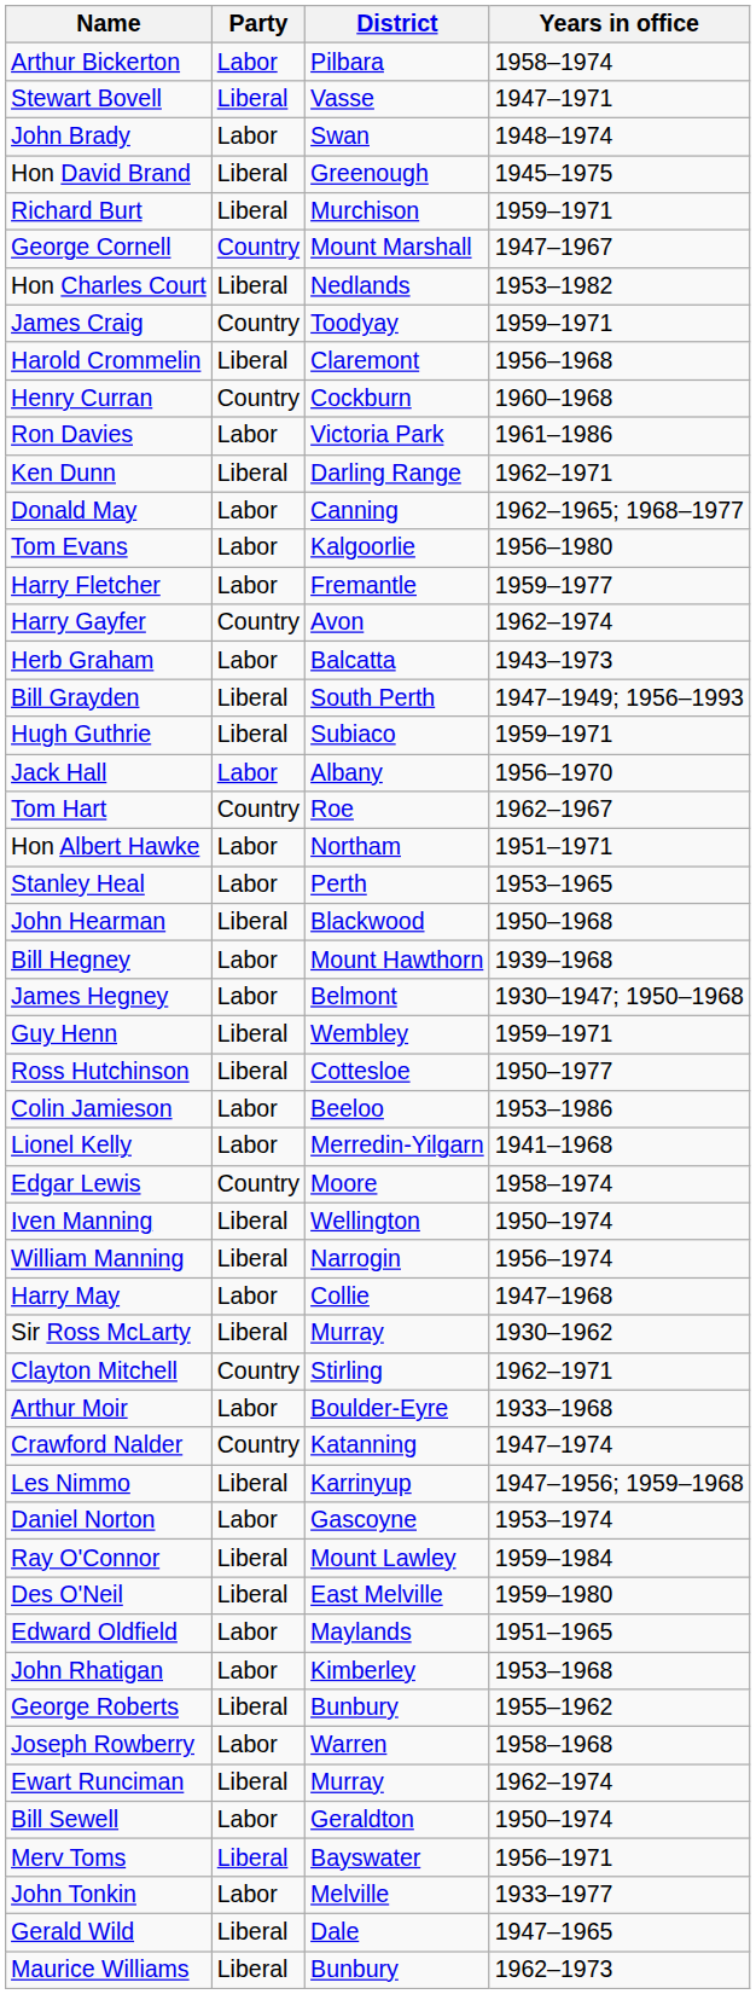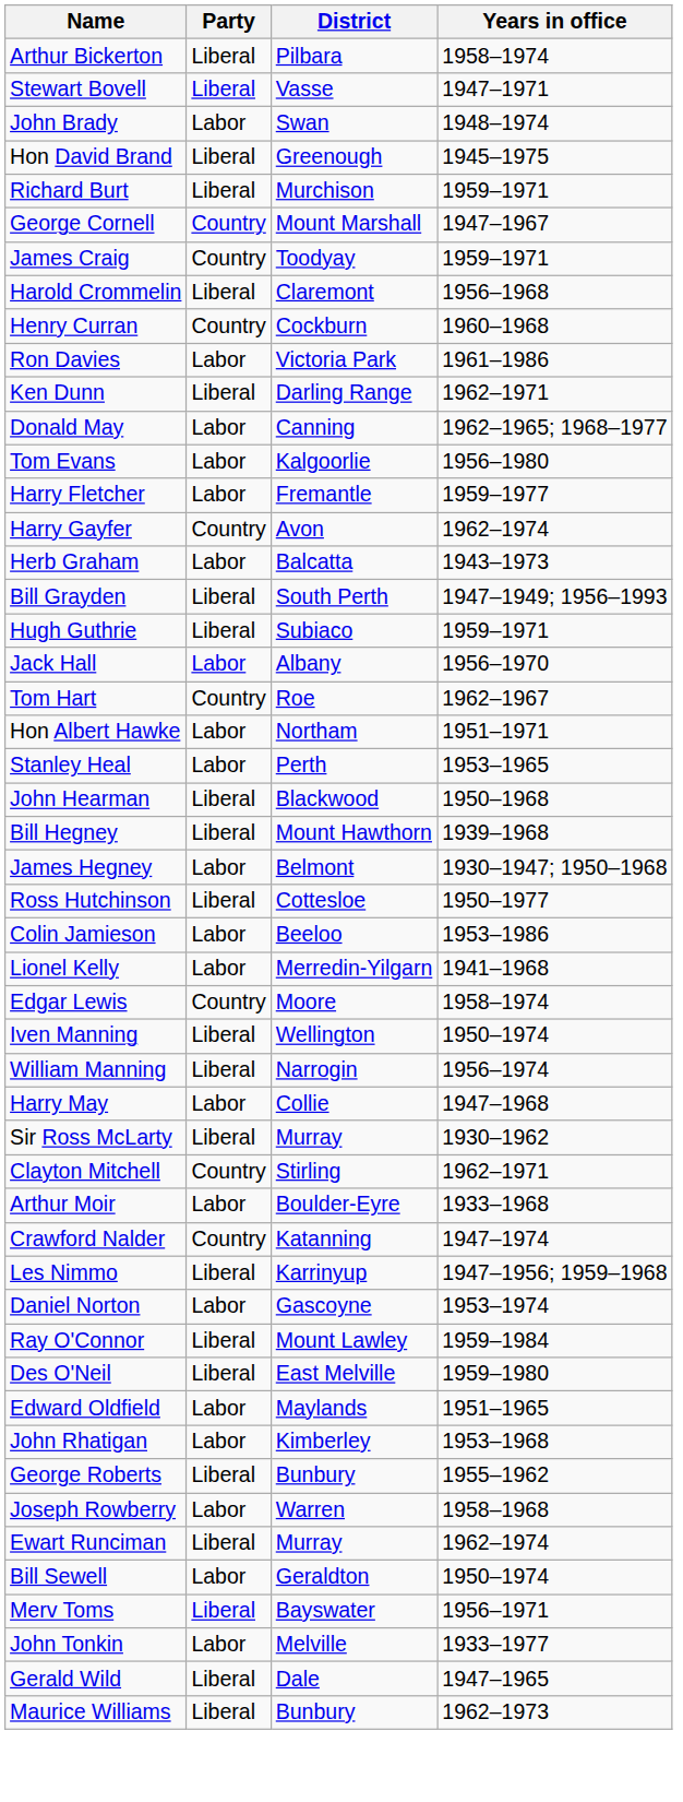Arthur Bickerton | Party: Labor -> Liberal
- row: Hon Charles Court | Liberal | Nedlands | 1953–1982
Bill Hegney | Party: Labor -> Liberal
- row: Guy Henn | Liberal | Wembley | 1959–1971
